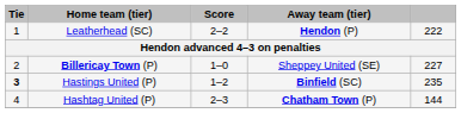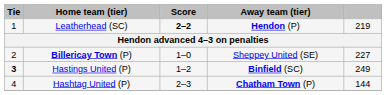Leatherhead (SC) | Score: normal -> bold
Leatherhead (SC) | column 5: 222 -> 219
Hastings United (P) | column 5: 235 -> 249
